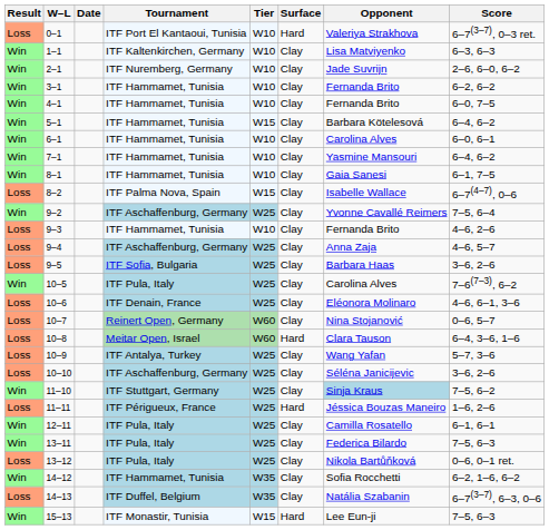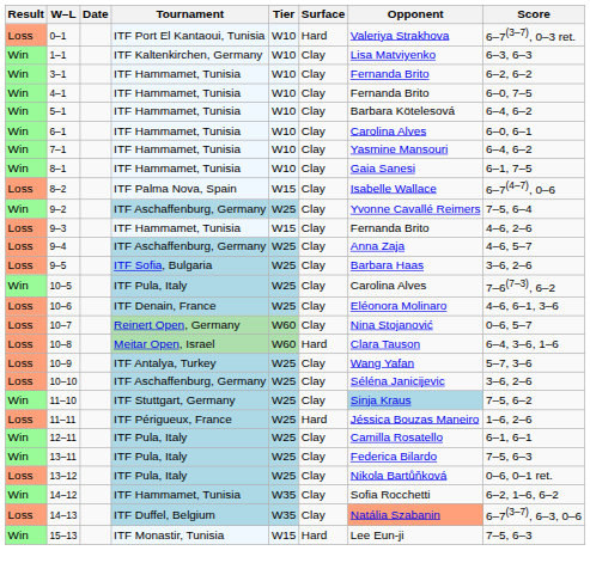- row: Win | 2–1 | ITF Nuremberg, Germany | W10 | Clay | Jade Suvrijn | 2–6, 6–0, 6–2
5–1 | Tier: W15 -> W10
9–3 | Tier: W10 -> W15
14–13 | Opponent: no background -> lightsalmon background
